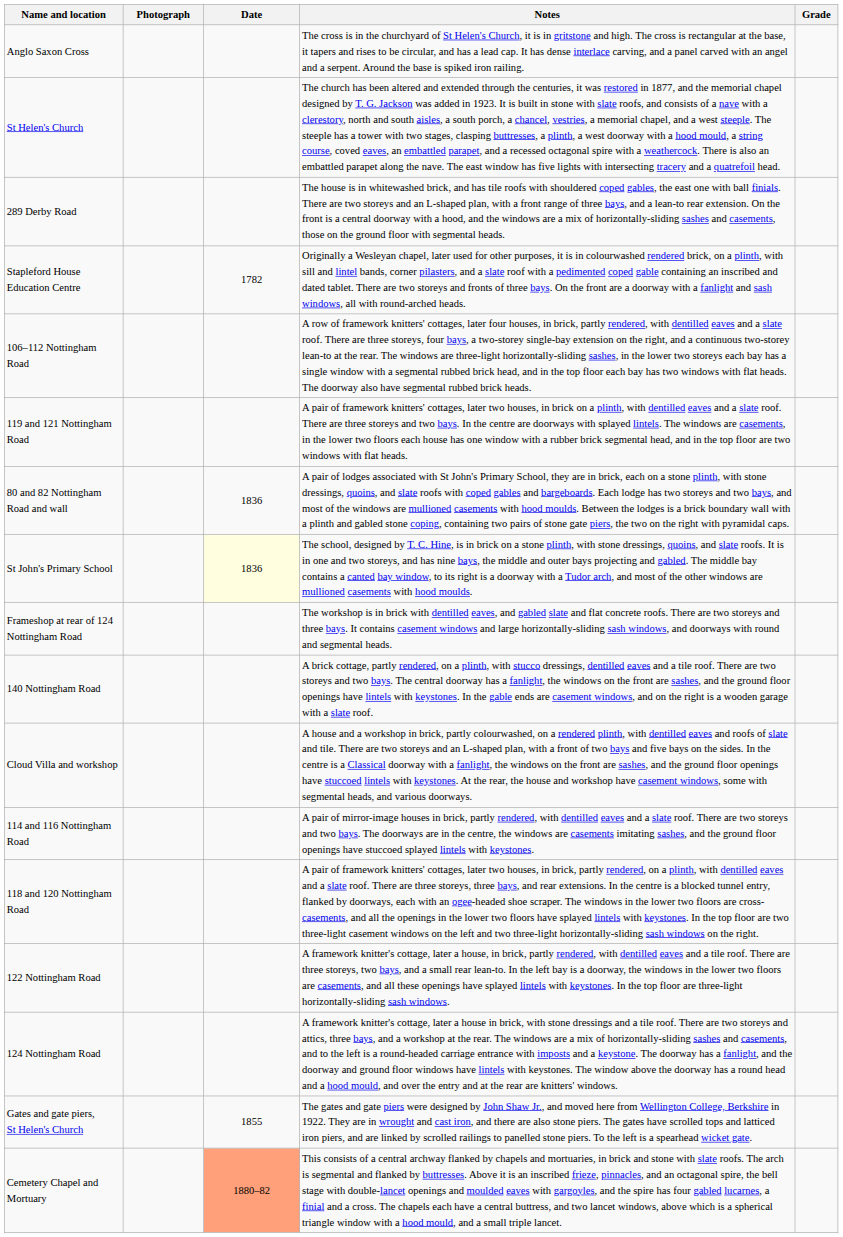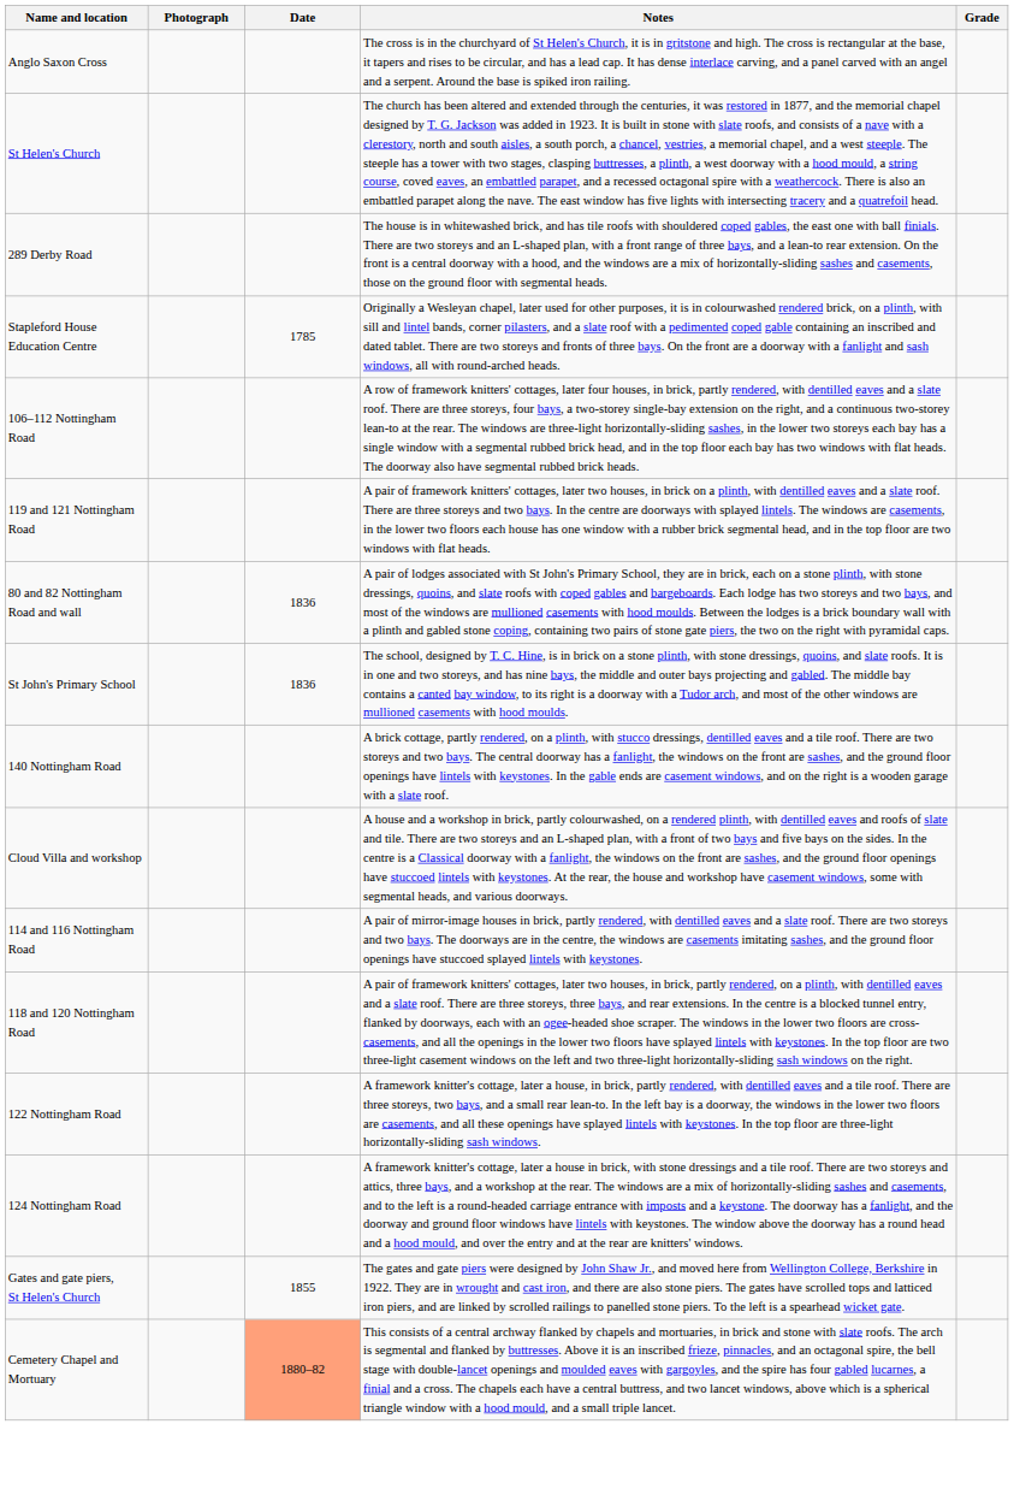Stapleford House Education Centre | Date: 1782 -> 1785
St John's Primary School | Date: lightyellow background -> no background
- row: Frameshop at rear of 124 Nottingham Road | The workshop is in brick with dentilled eaves, and gabled slate and flat concrete roofs. There are two storeys and three bays. It contains casement windows and large horizontally-sliding sash windows, and doorways with round and segmental heads.
